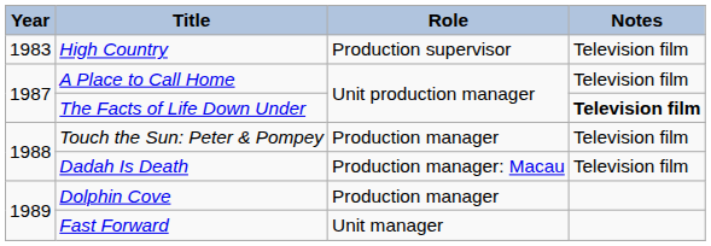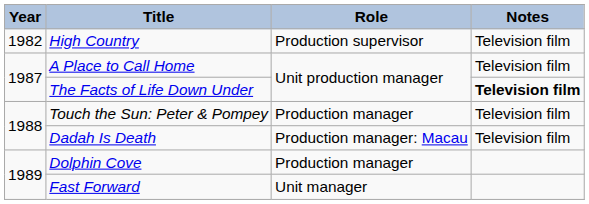High Country | Year: 1983 -> 1982
